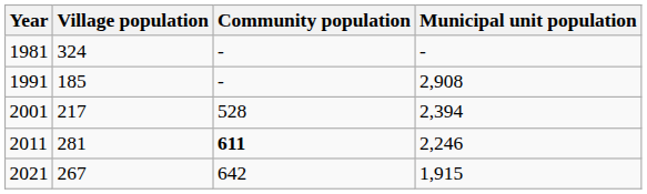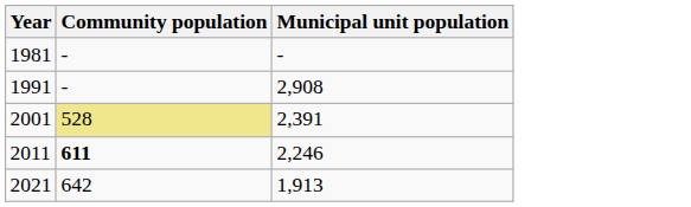- column: Village population | 324 | 185 | 217 | 281 | 267
2001 | Community population: no background -> khaki background
2001 | Municipal unit population: 2,394 -> 2,391
2021 | Municipal unit population: 1,915 -> 1,913
